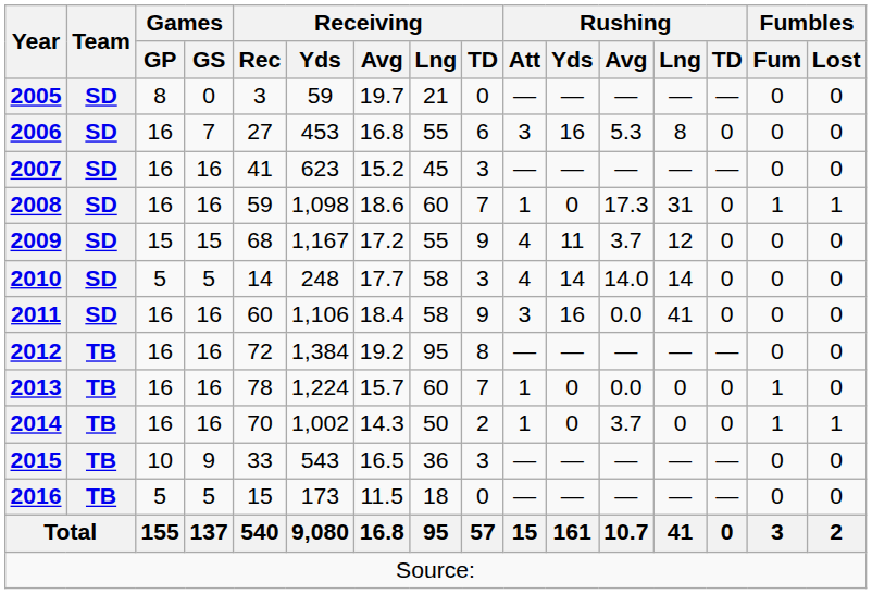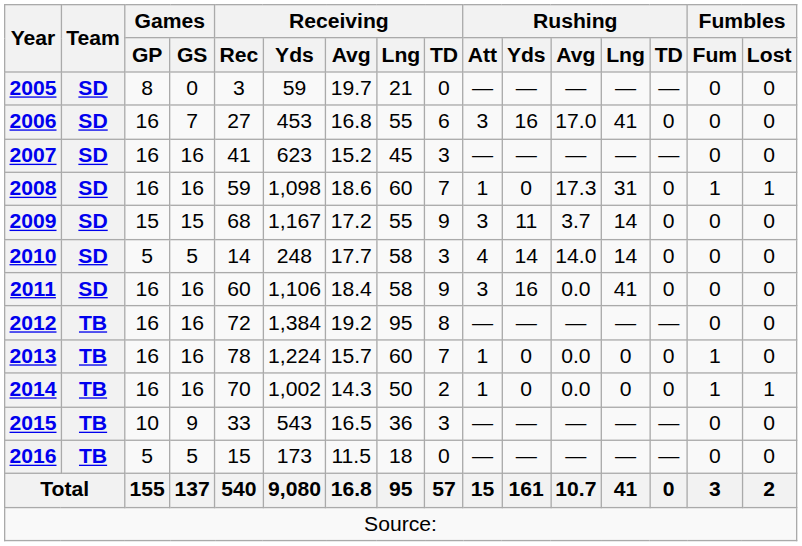2006 | Rushing / Avg: 5.3 -> 17.0
2006 | Rushing / Lng: 8 -> 41
2009 | Rushing / Att: 4 -> 3
2009 | Rushing / Lng: 12 -> 14
2014 | Rushing / Avg: 3.7 -> 0.0
